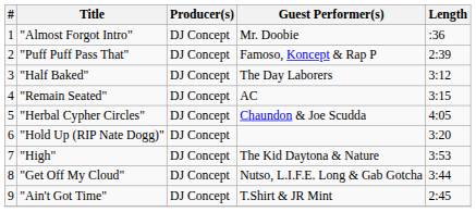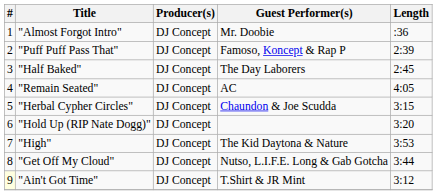"Half Baked" | Length: 3:12 -> 2:45
"Remain Seated" | Length: 3:15 -> 4:05
"Herbal Cypher Circles" | Length: 4:05 -> 3:15
"Ain't Got Time" | #: no background -> lightyellow background
"Ain't Got Time" | Length: 2:45 -> 3:12
